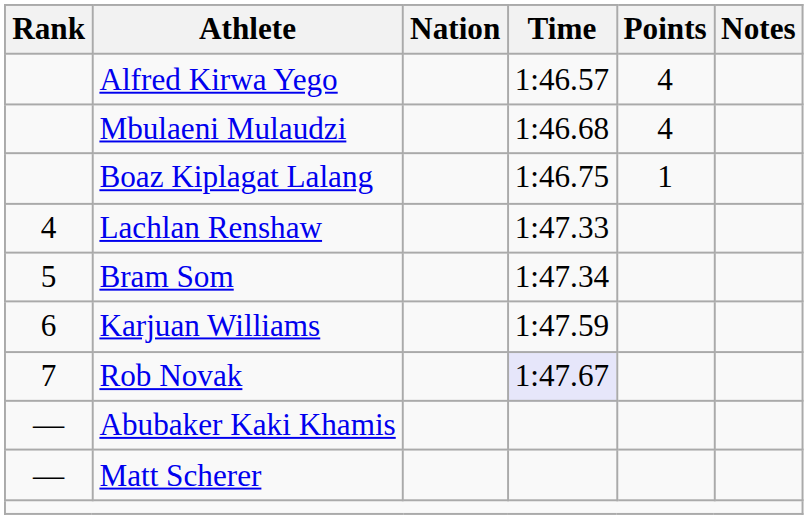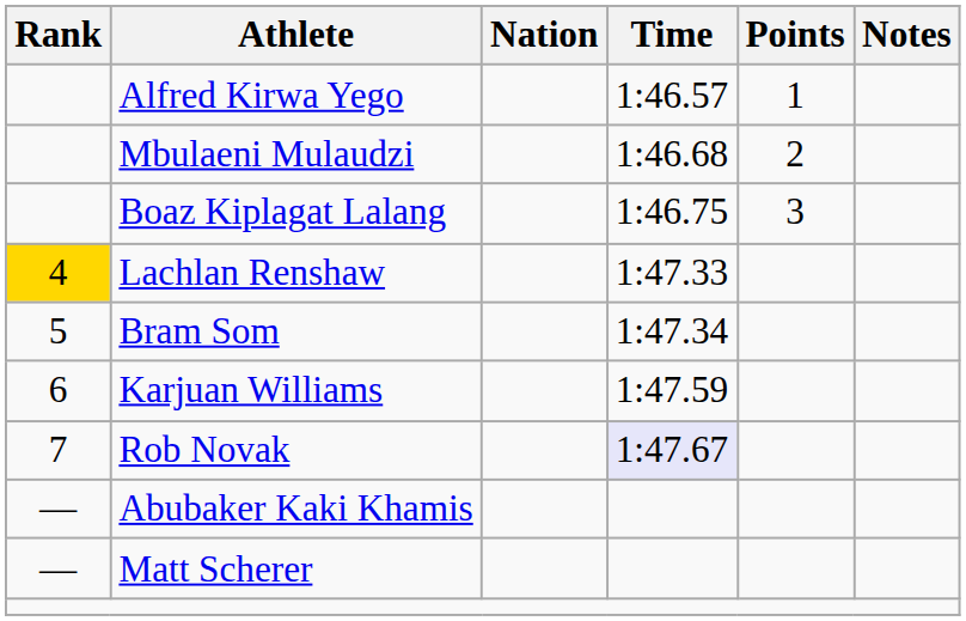Alfred Kirwa Yego | Points: 4 -> 1
Mbulaeni Mulaudzi | Points: 4 -> 2
Boaz Kiplagat Lalang | Points: 1 -> 3
Lachlan Renshaw | Rank: no background -> gold background
